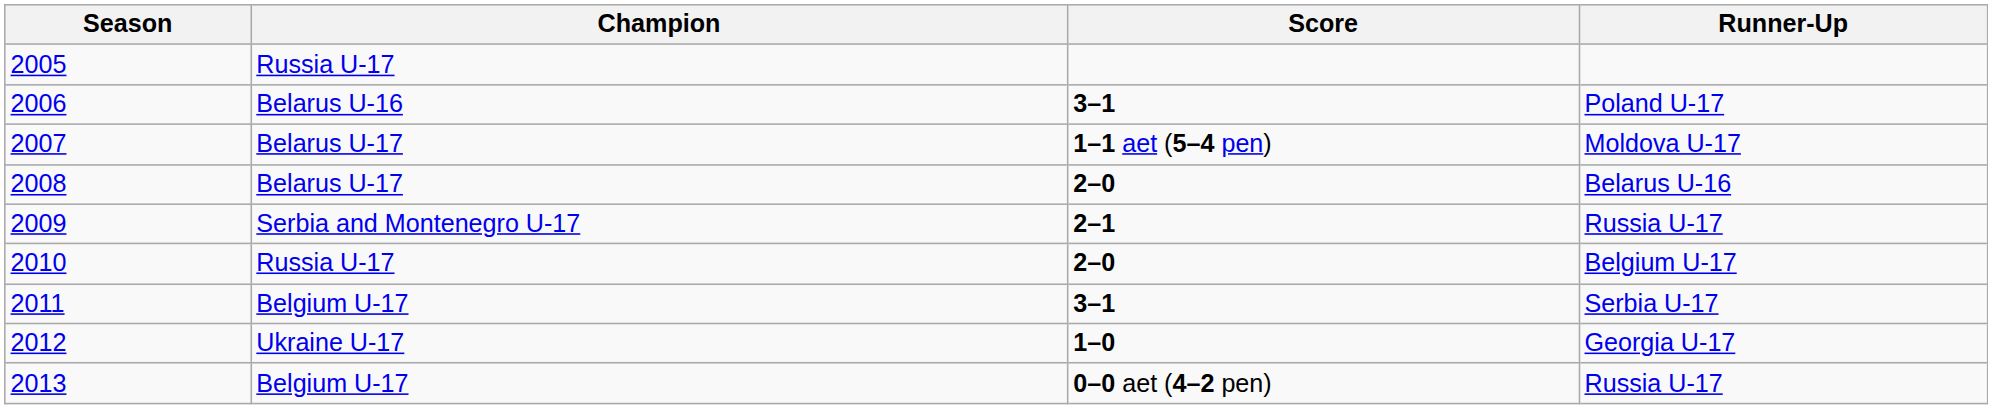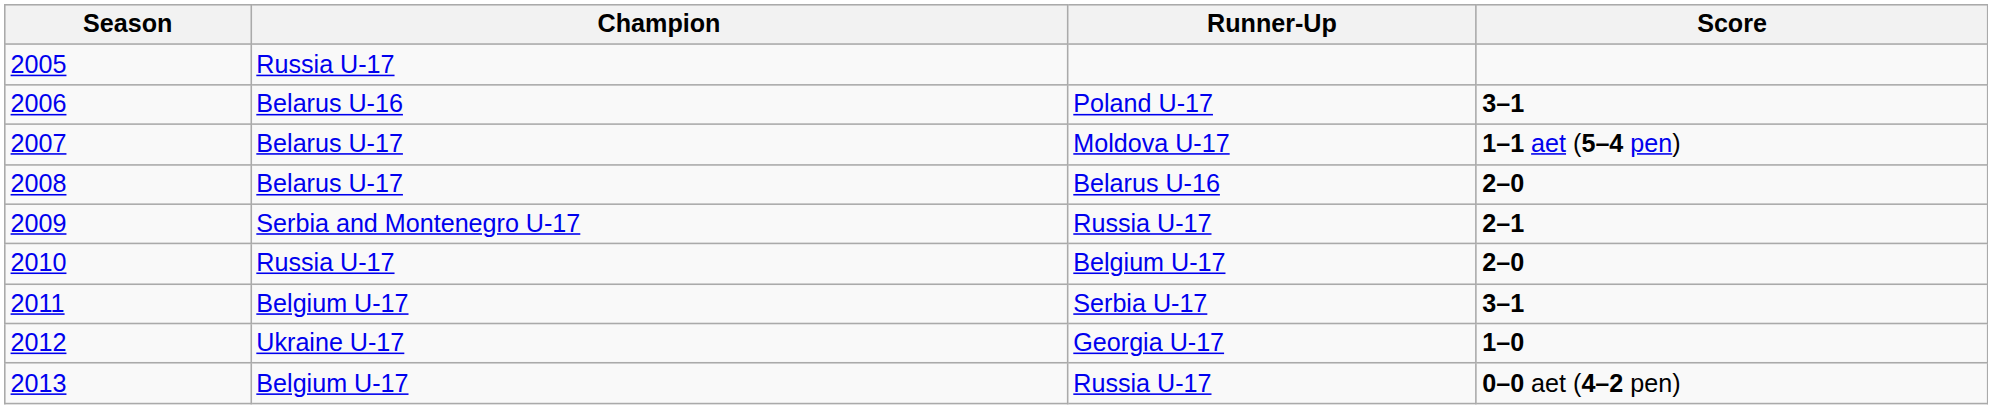columns swapped: Score <-> Runner-Up
